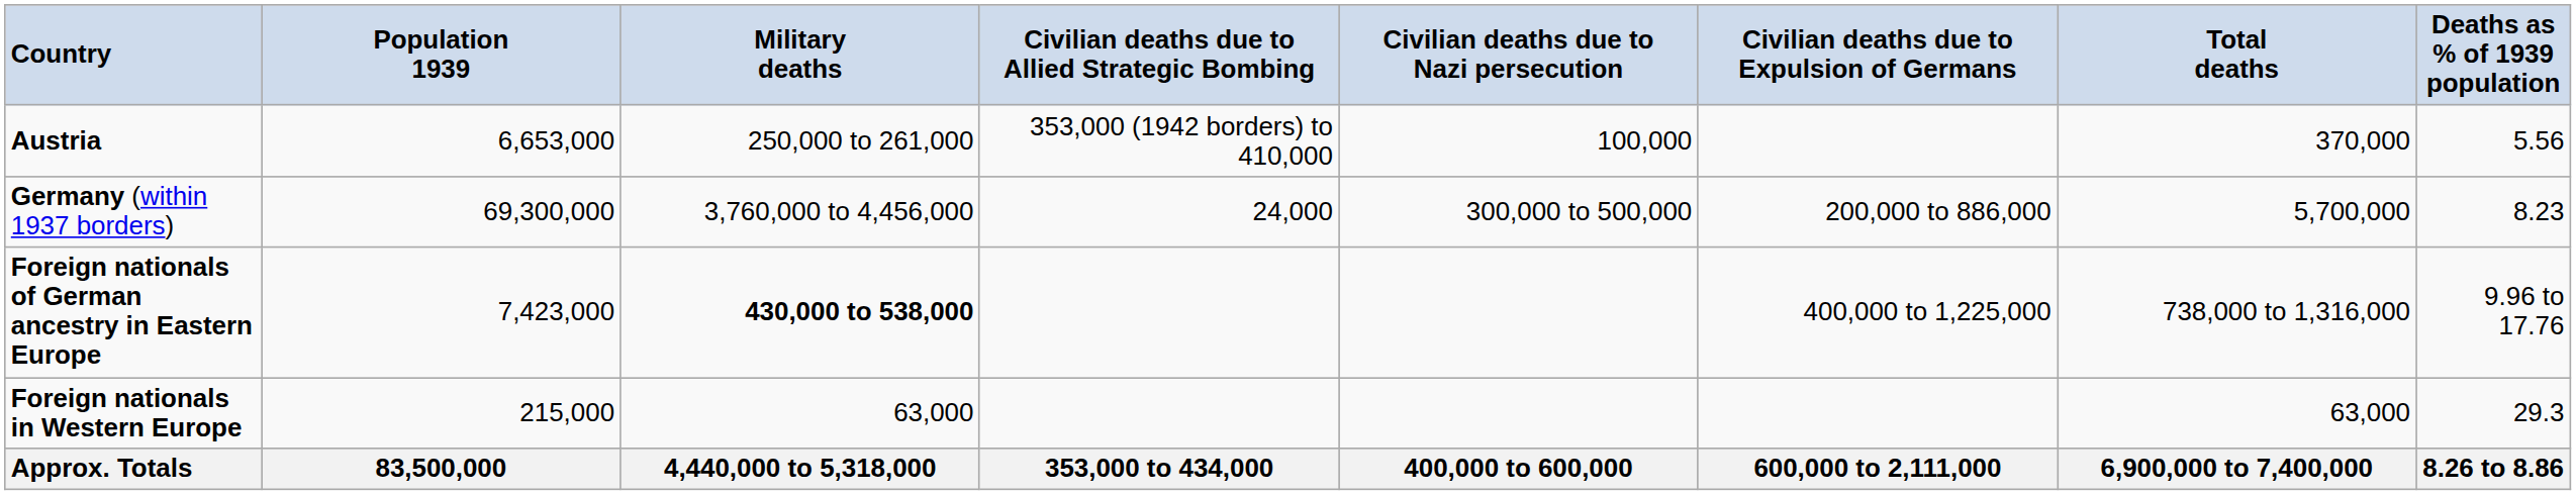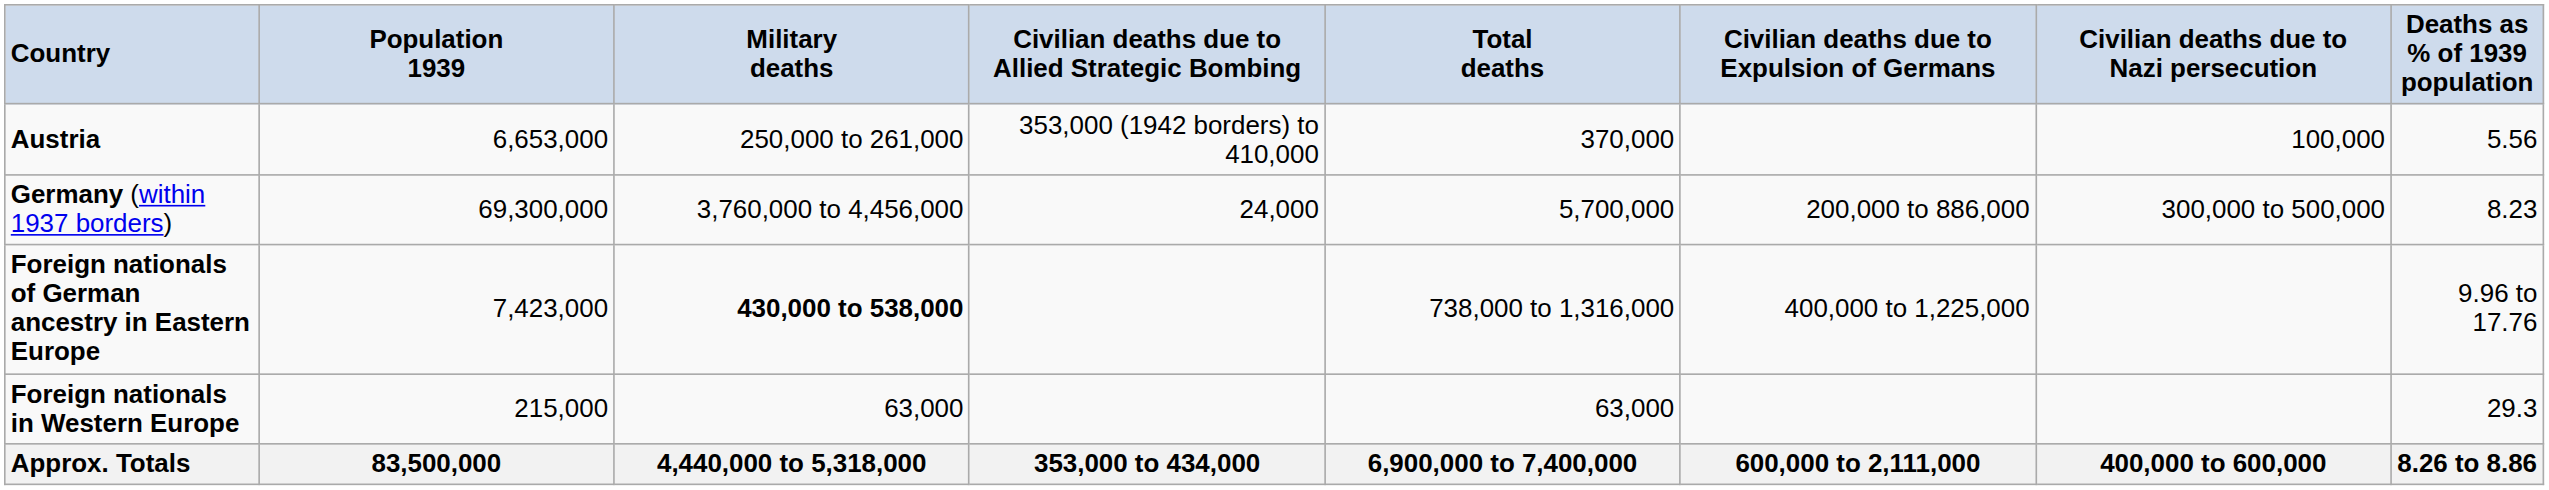columns swapped: Civilian deaths due to Nazi persecution <-> Total deaths
